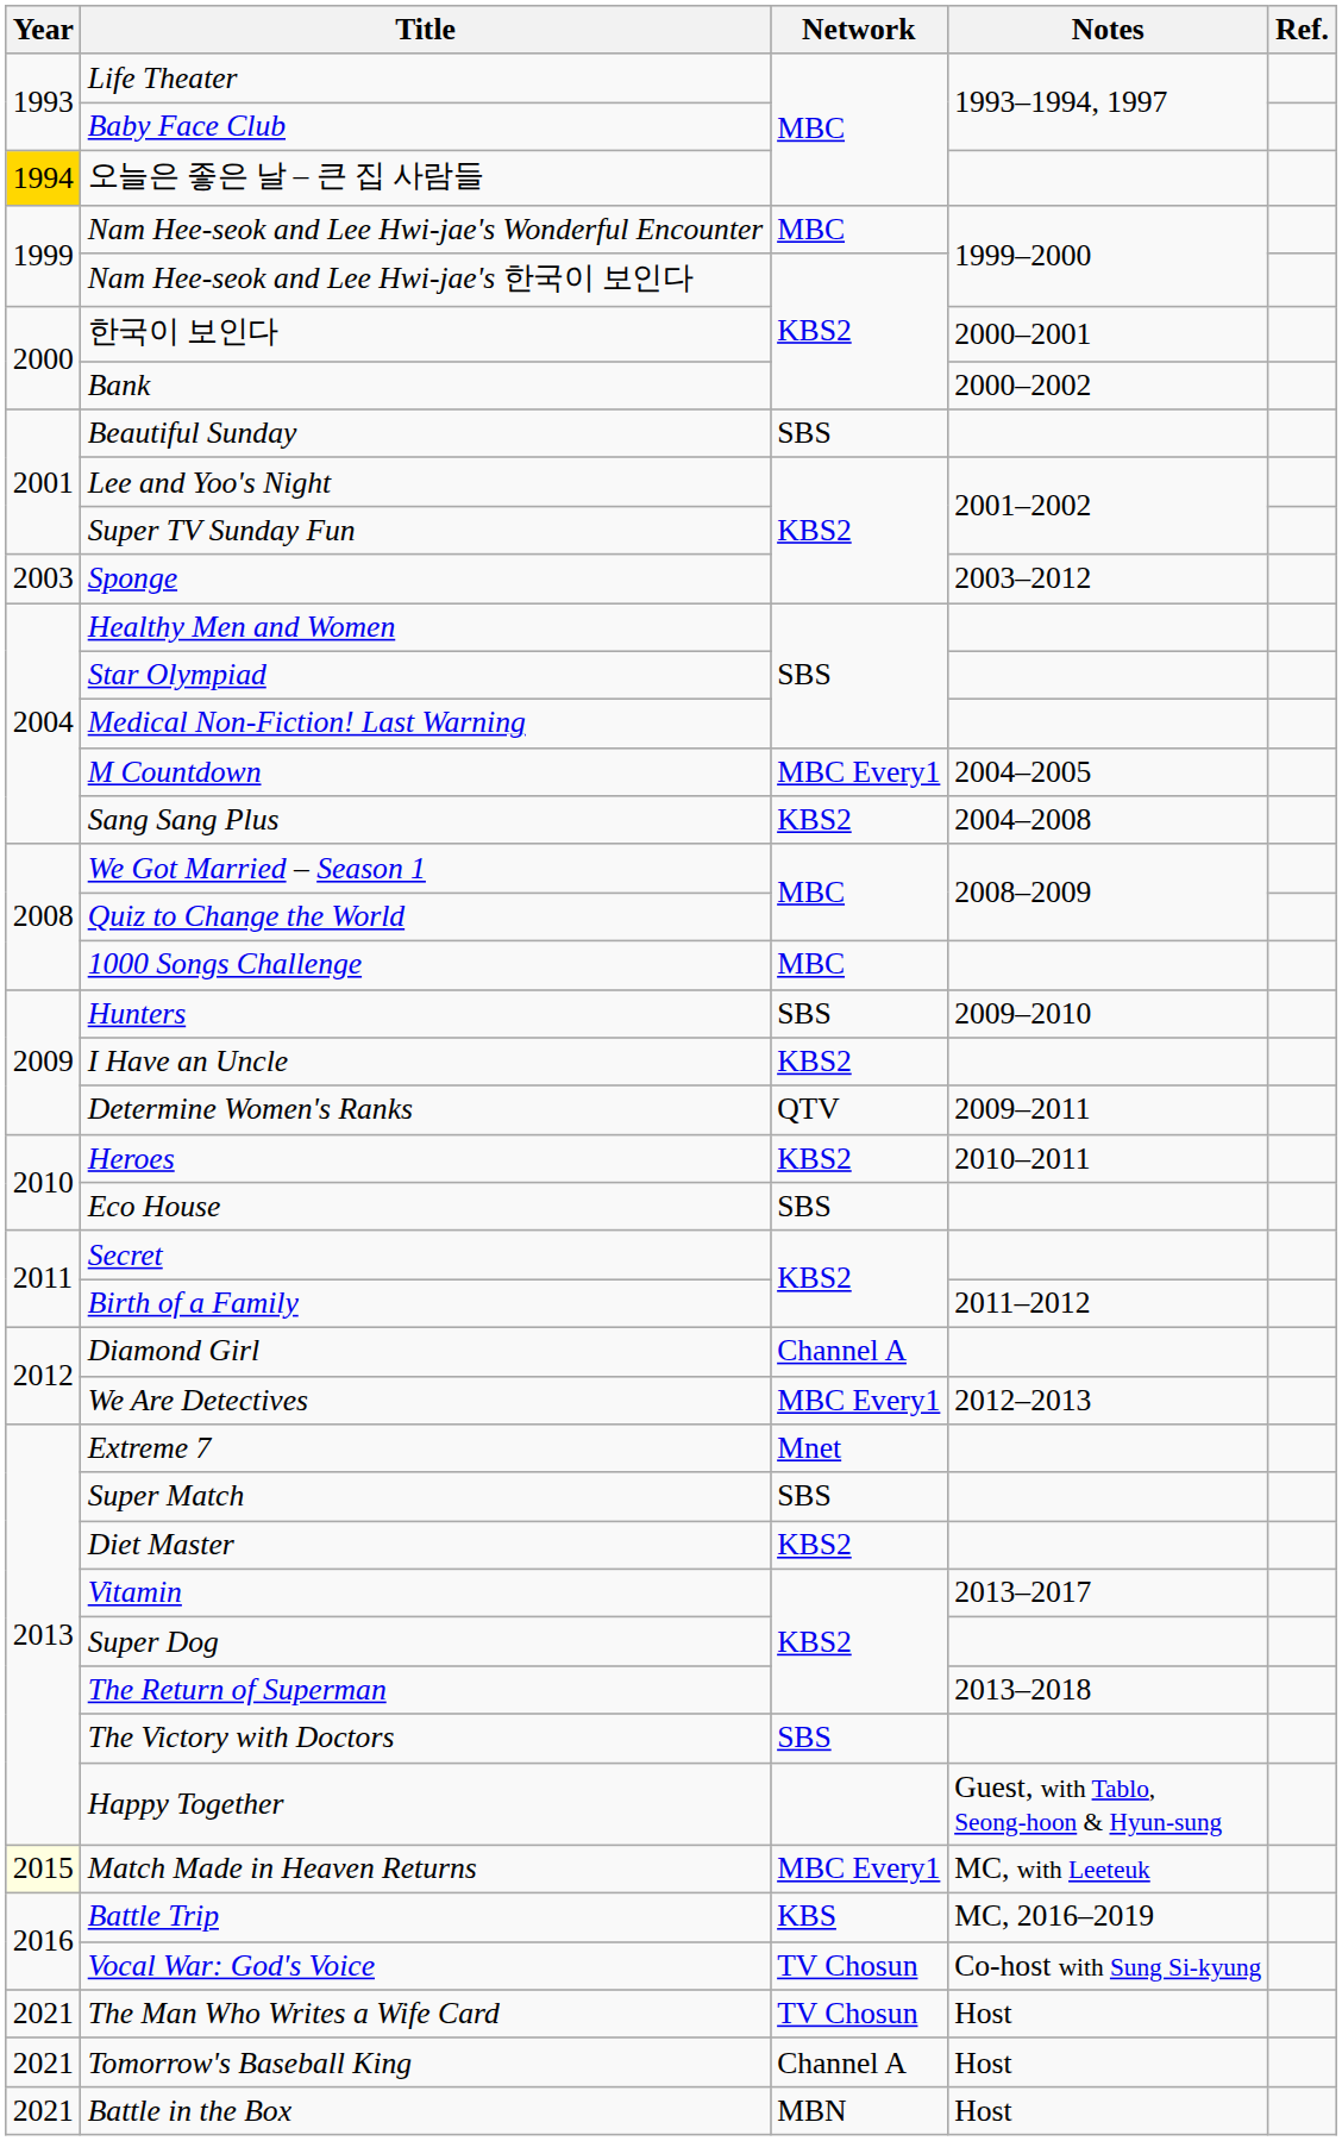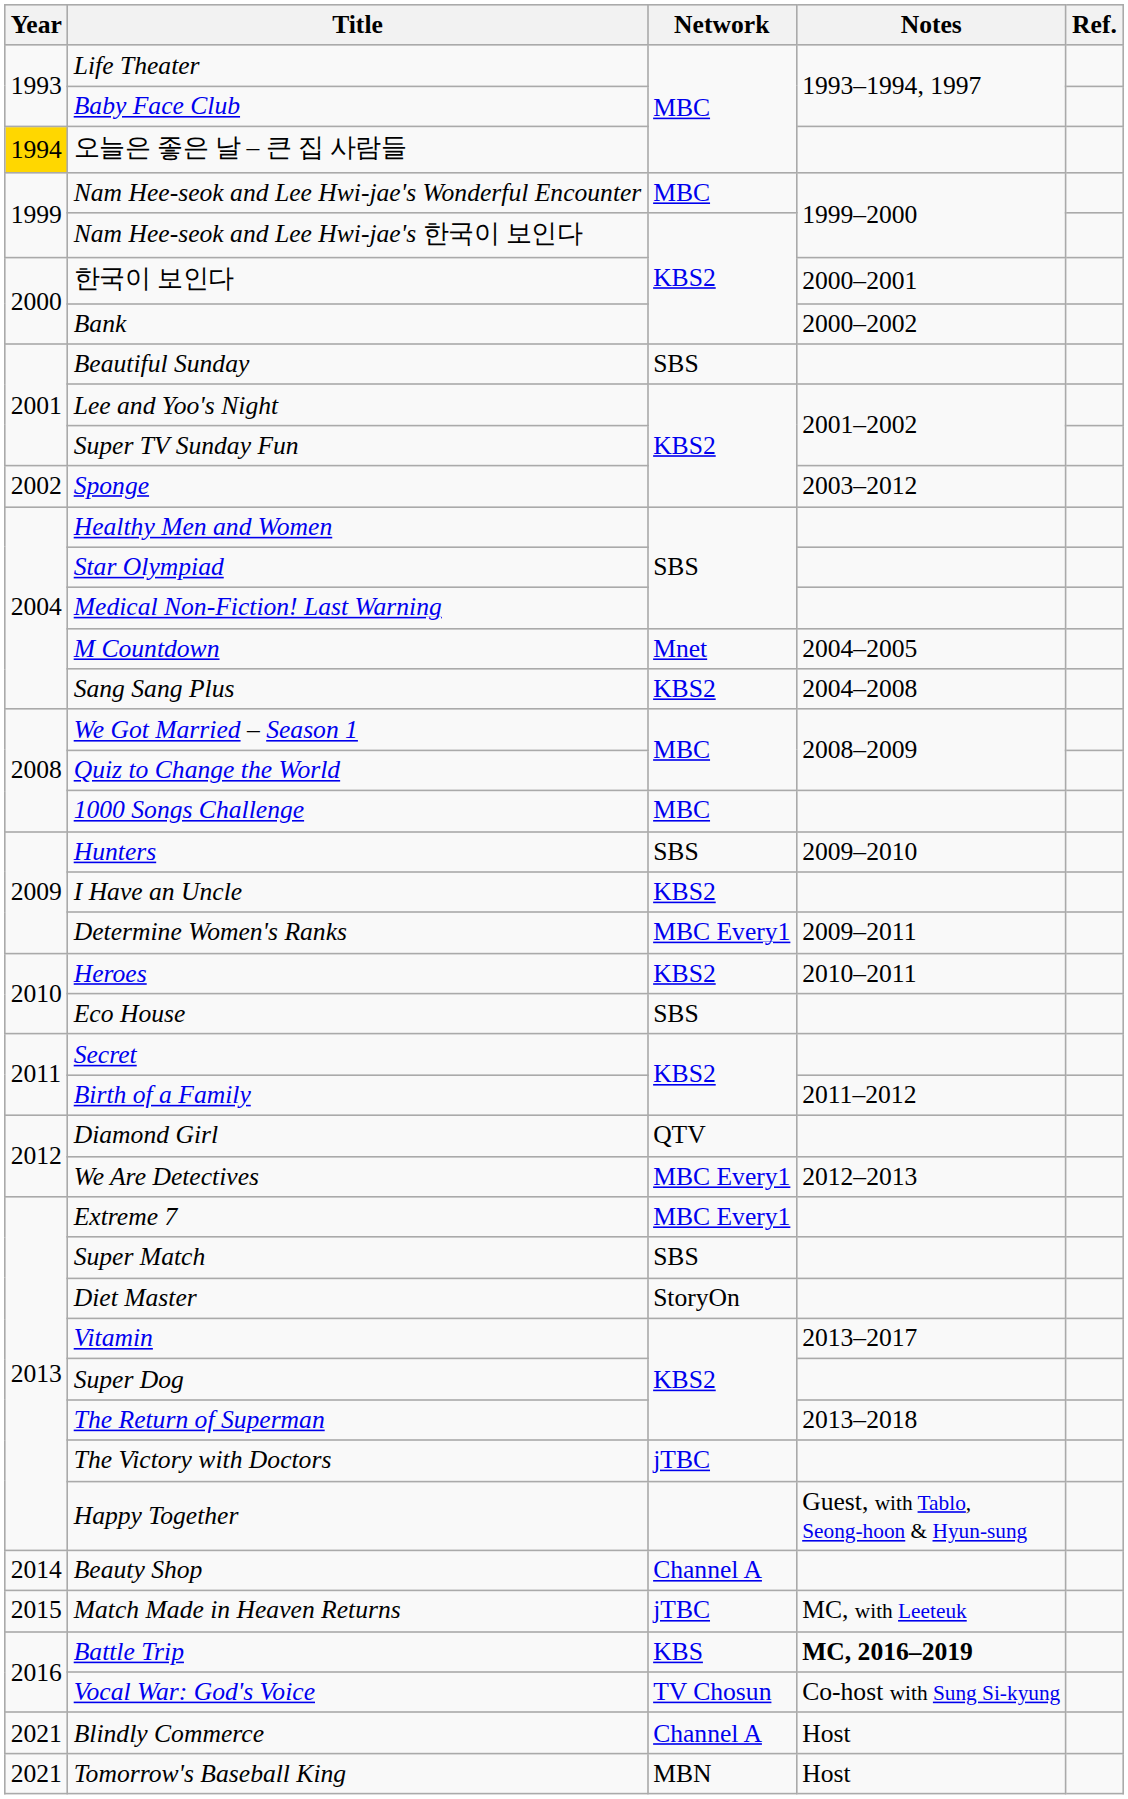Sponge | Year: 2003 -> 2002
M Countdown | Network: MBC Every1 -> Mnet
Determine Women's Ranks | Network: QTV -> MBC Every1
Diamond Girl | Network: Channel A -> QTV
Extreme 7 | Network: Mnet -> MBC Every1
Diet Master | Network: KBS2 -> StoryOn
The Victory with Doctors | Network: SBS -> jTBC
+ row: 2014 | Beauty Shop | Channel A
Match Made in Heaven Returns | Year: lightyellow background -> no background
Match Made in Heaven Returns | Network: MBC Every1 -> jTBC
Battle Trip | Notes: normal -> bold
+ row: 2021 | Blindly Commerce | Channel A | Host
- row: 2021 | The Man Who Writes a Wife Card | TV Chosun | Host
Tomorrow's Baseball King | Network: Channel A -> MBN
- row: 2021 | Battle in the Box | MBN | Host
